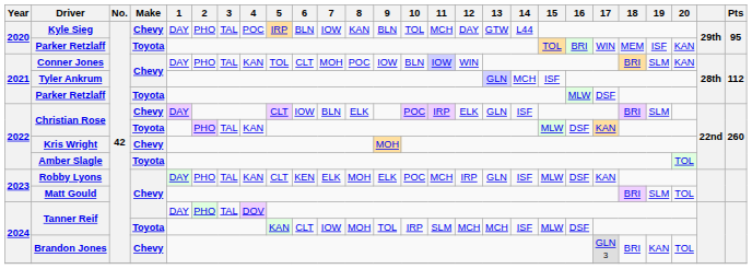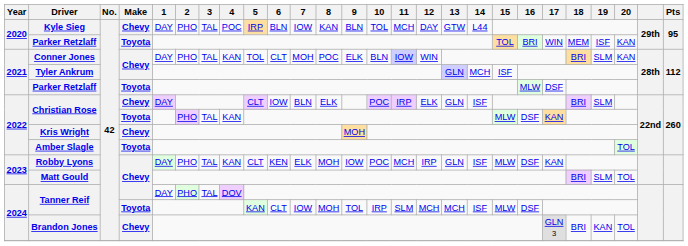Conner Jones | 9: IOW -> ELK
Robby Lyons | 9: ELK -> IOW
